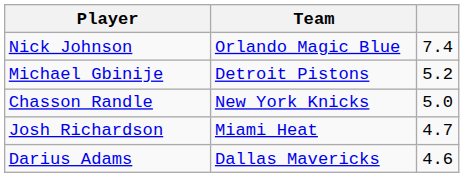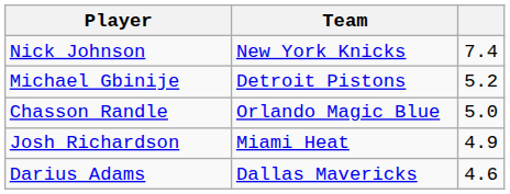Nick Johnson | Team: Orlando Magic Blue -> New York Knicks
Chasson Randle | Team: New York Knicks -> Orlando Magic Blue
Josh Richardson | column 3: 4.7 -> 4.9
